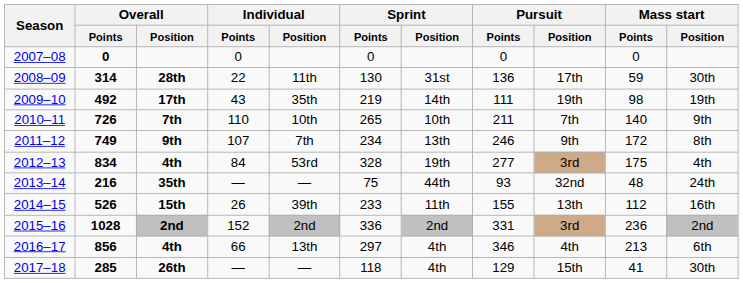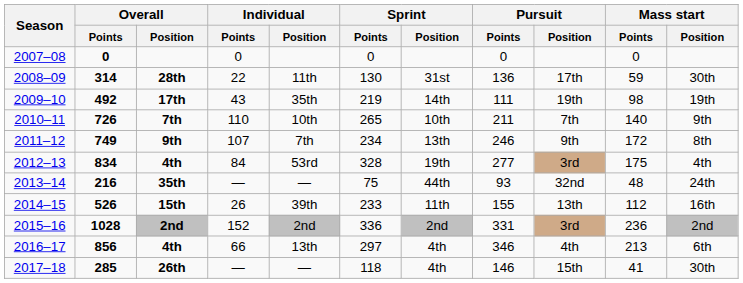26th | Pursuit / Points: 129 -> 146
